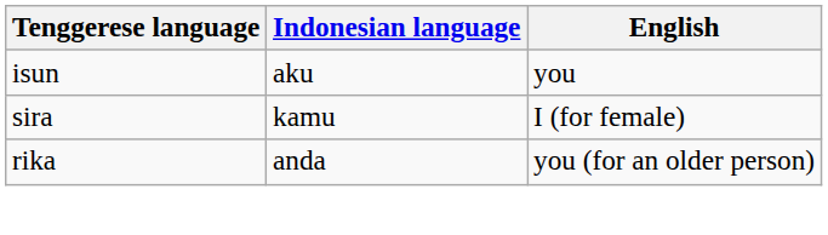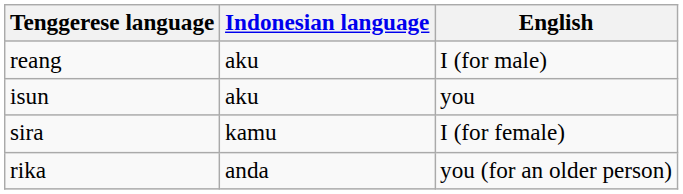+ row: reang | aku | I (for male)
